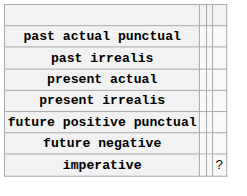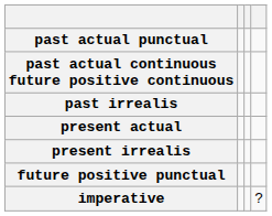+ row: past actual continuous future positive continuous
- row: future negative
